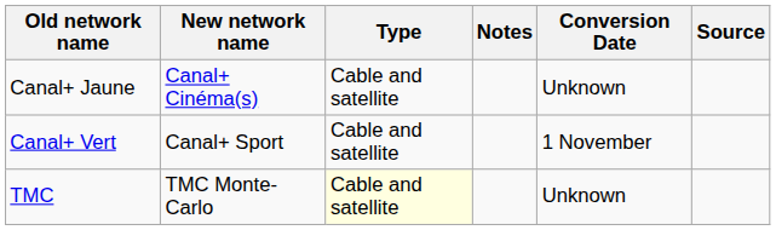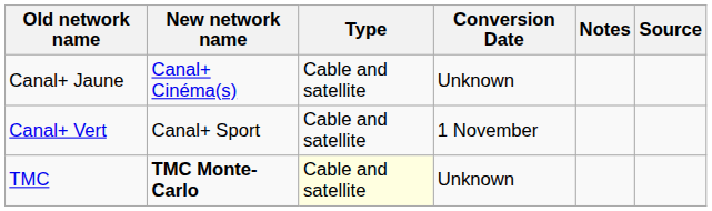columns swapped: Conversion Date <-> Notes
TMC | New network name: normal -> bold
